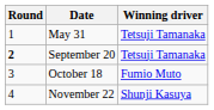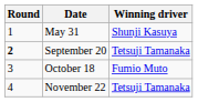May 31 | Winning driver: Tetsuji Tamanaka -> Shunji Kasuya
November 22 | Winning driver: Shunji Kasuya -> Tetsuji Tamanaka
